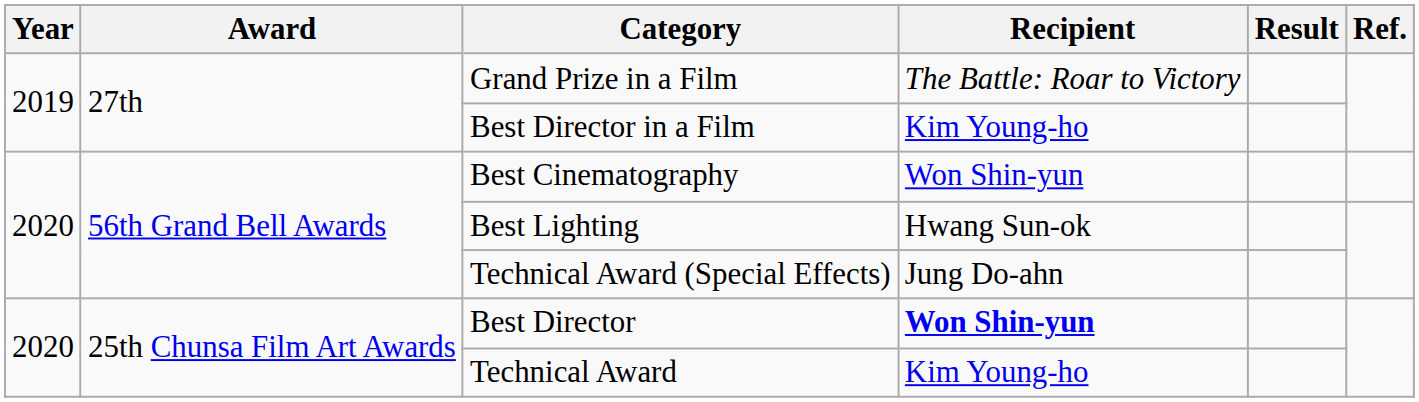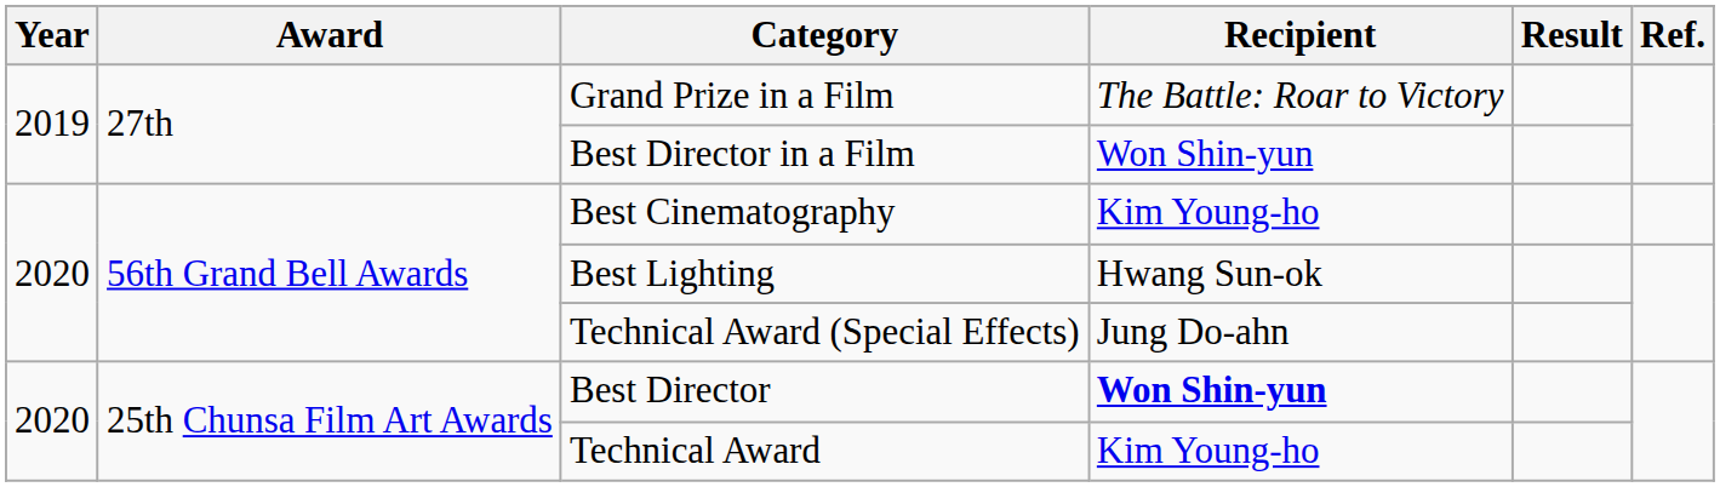Best Director in a Film | Recipient: Kim Young-ho -> Won Shin-yun
Best Cinematography | Recipient: Won Shin-yun -> Kim Young-ho
